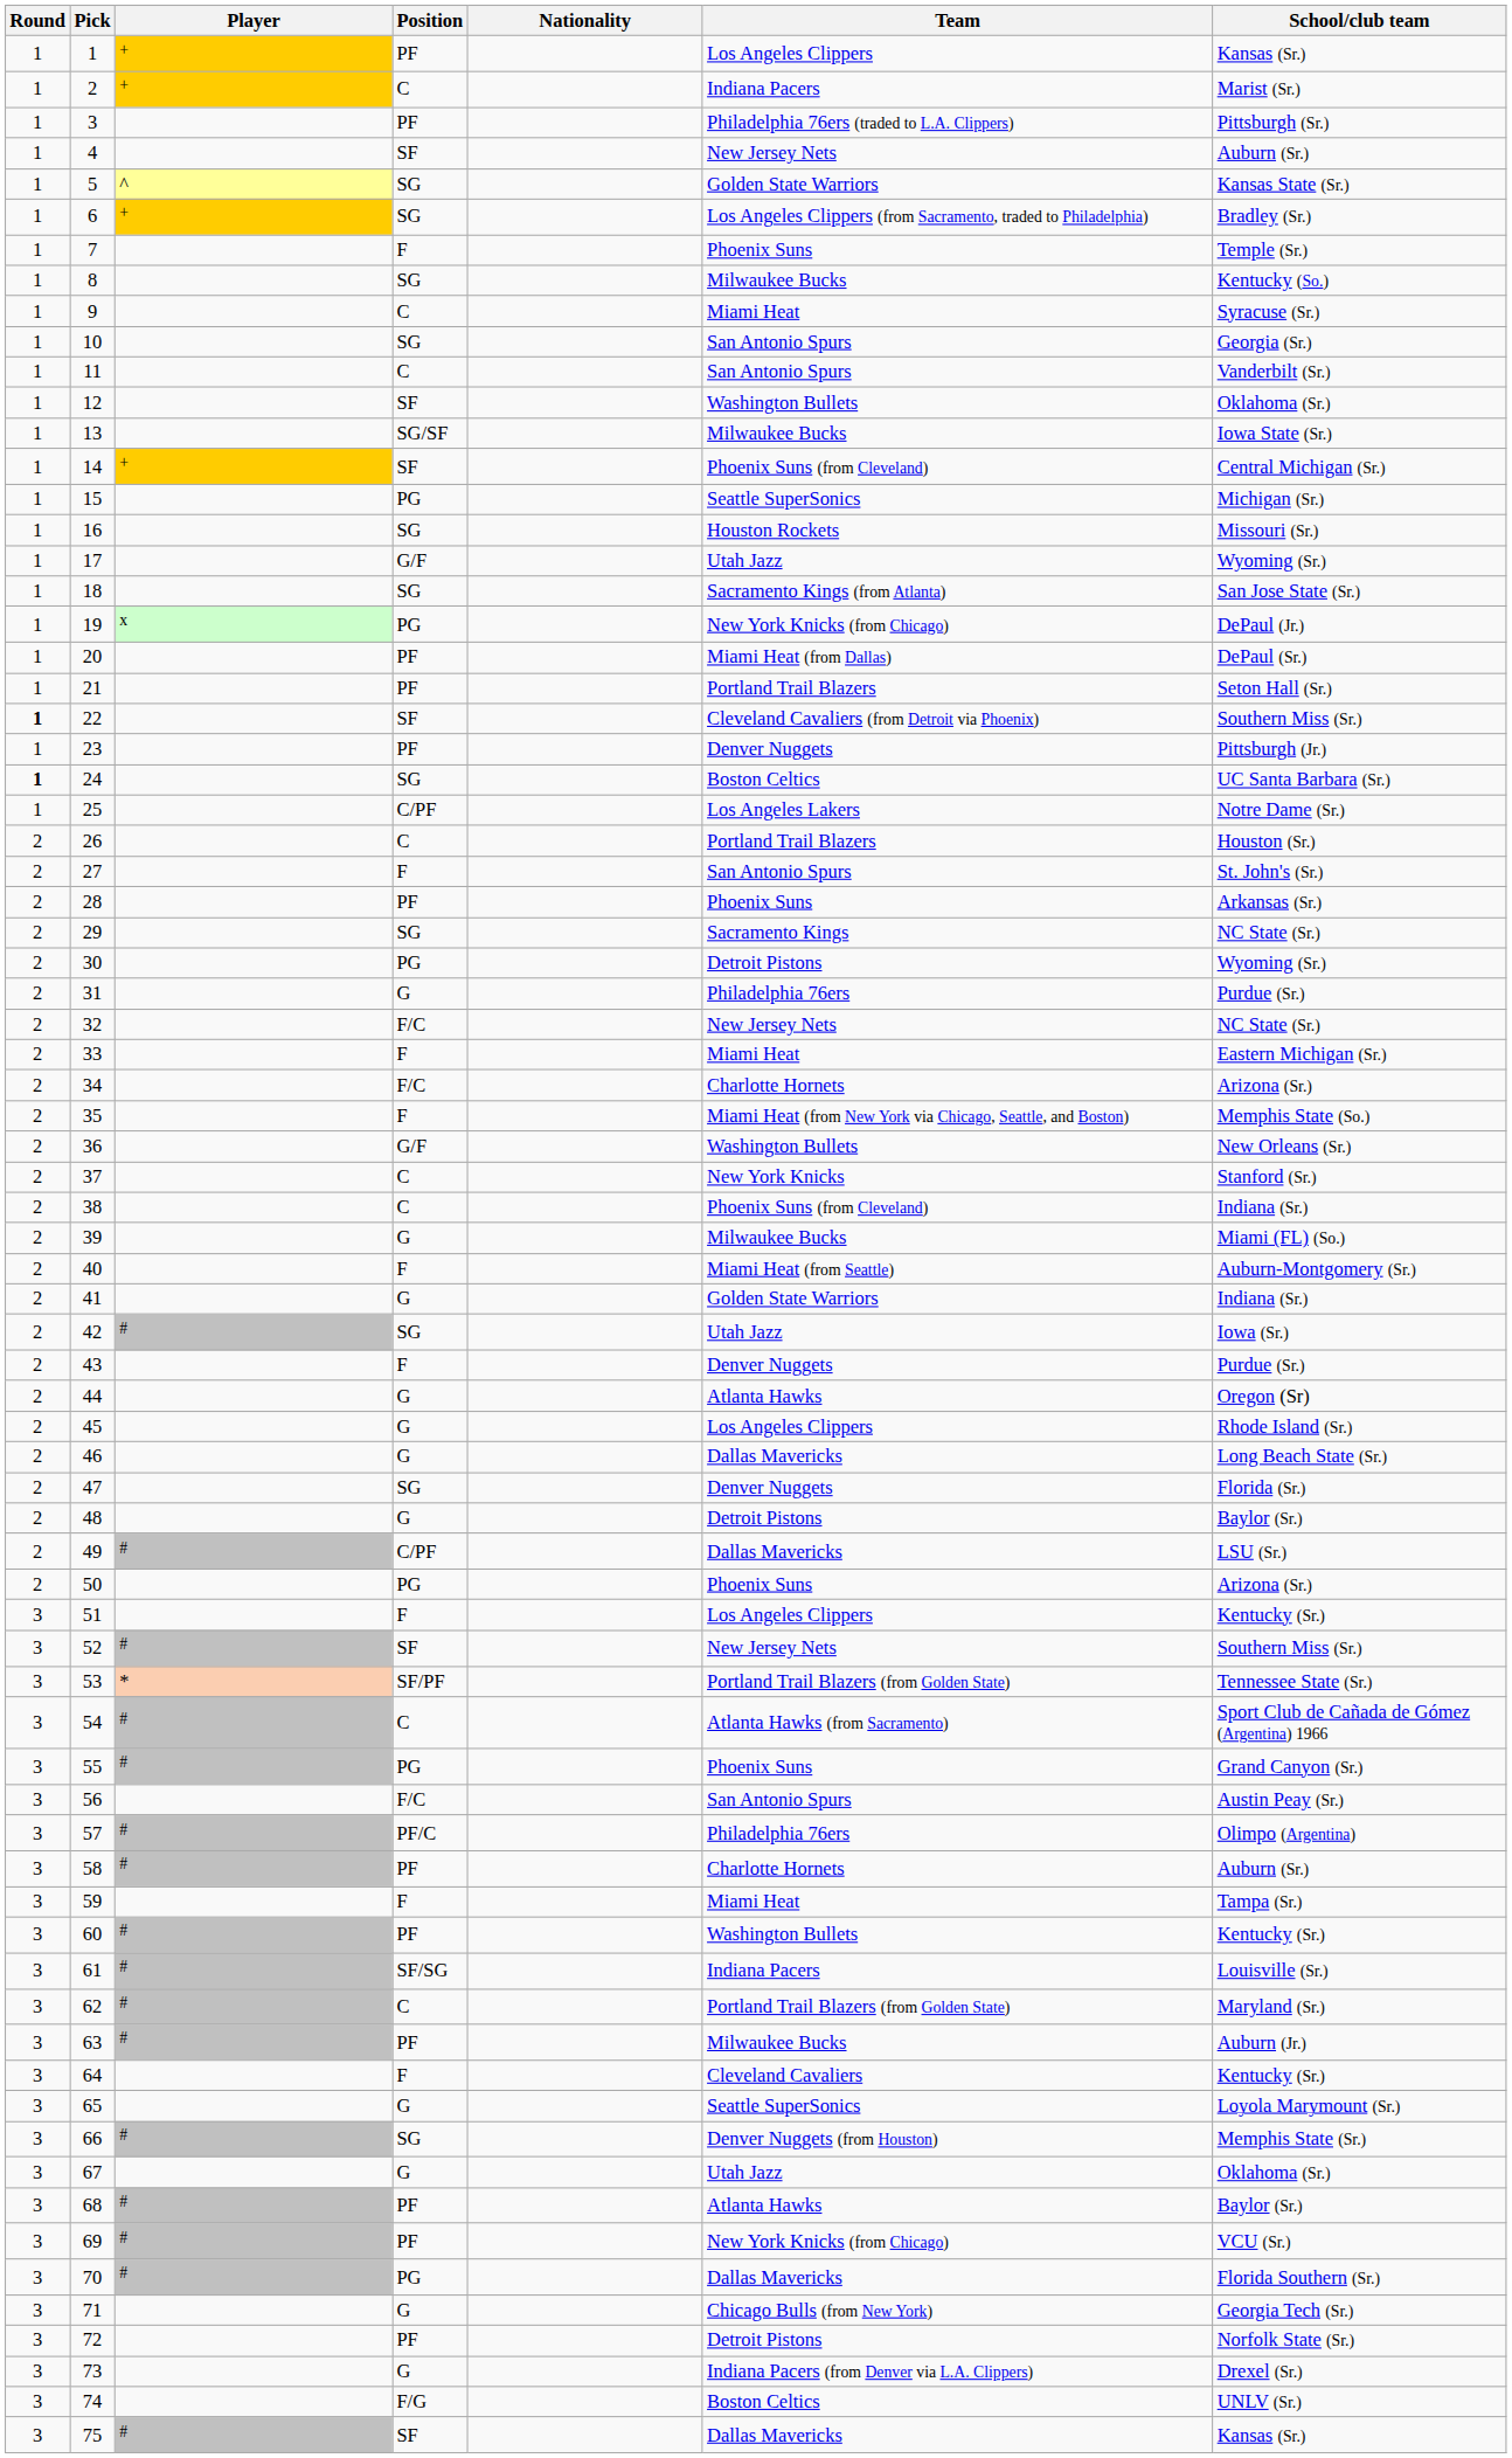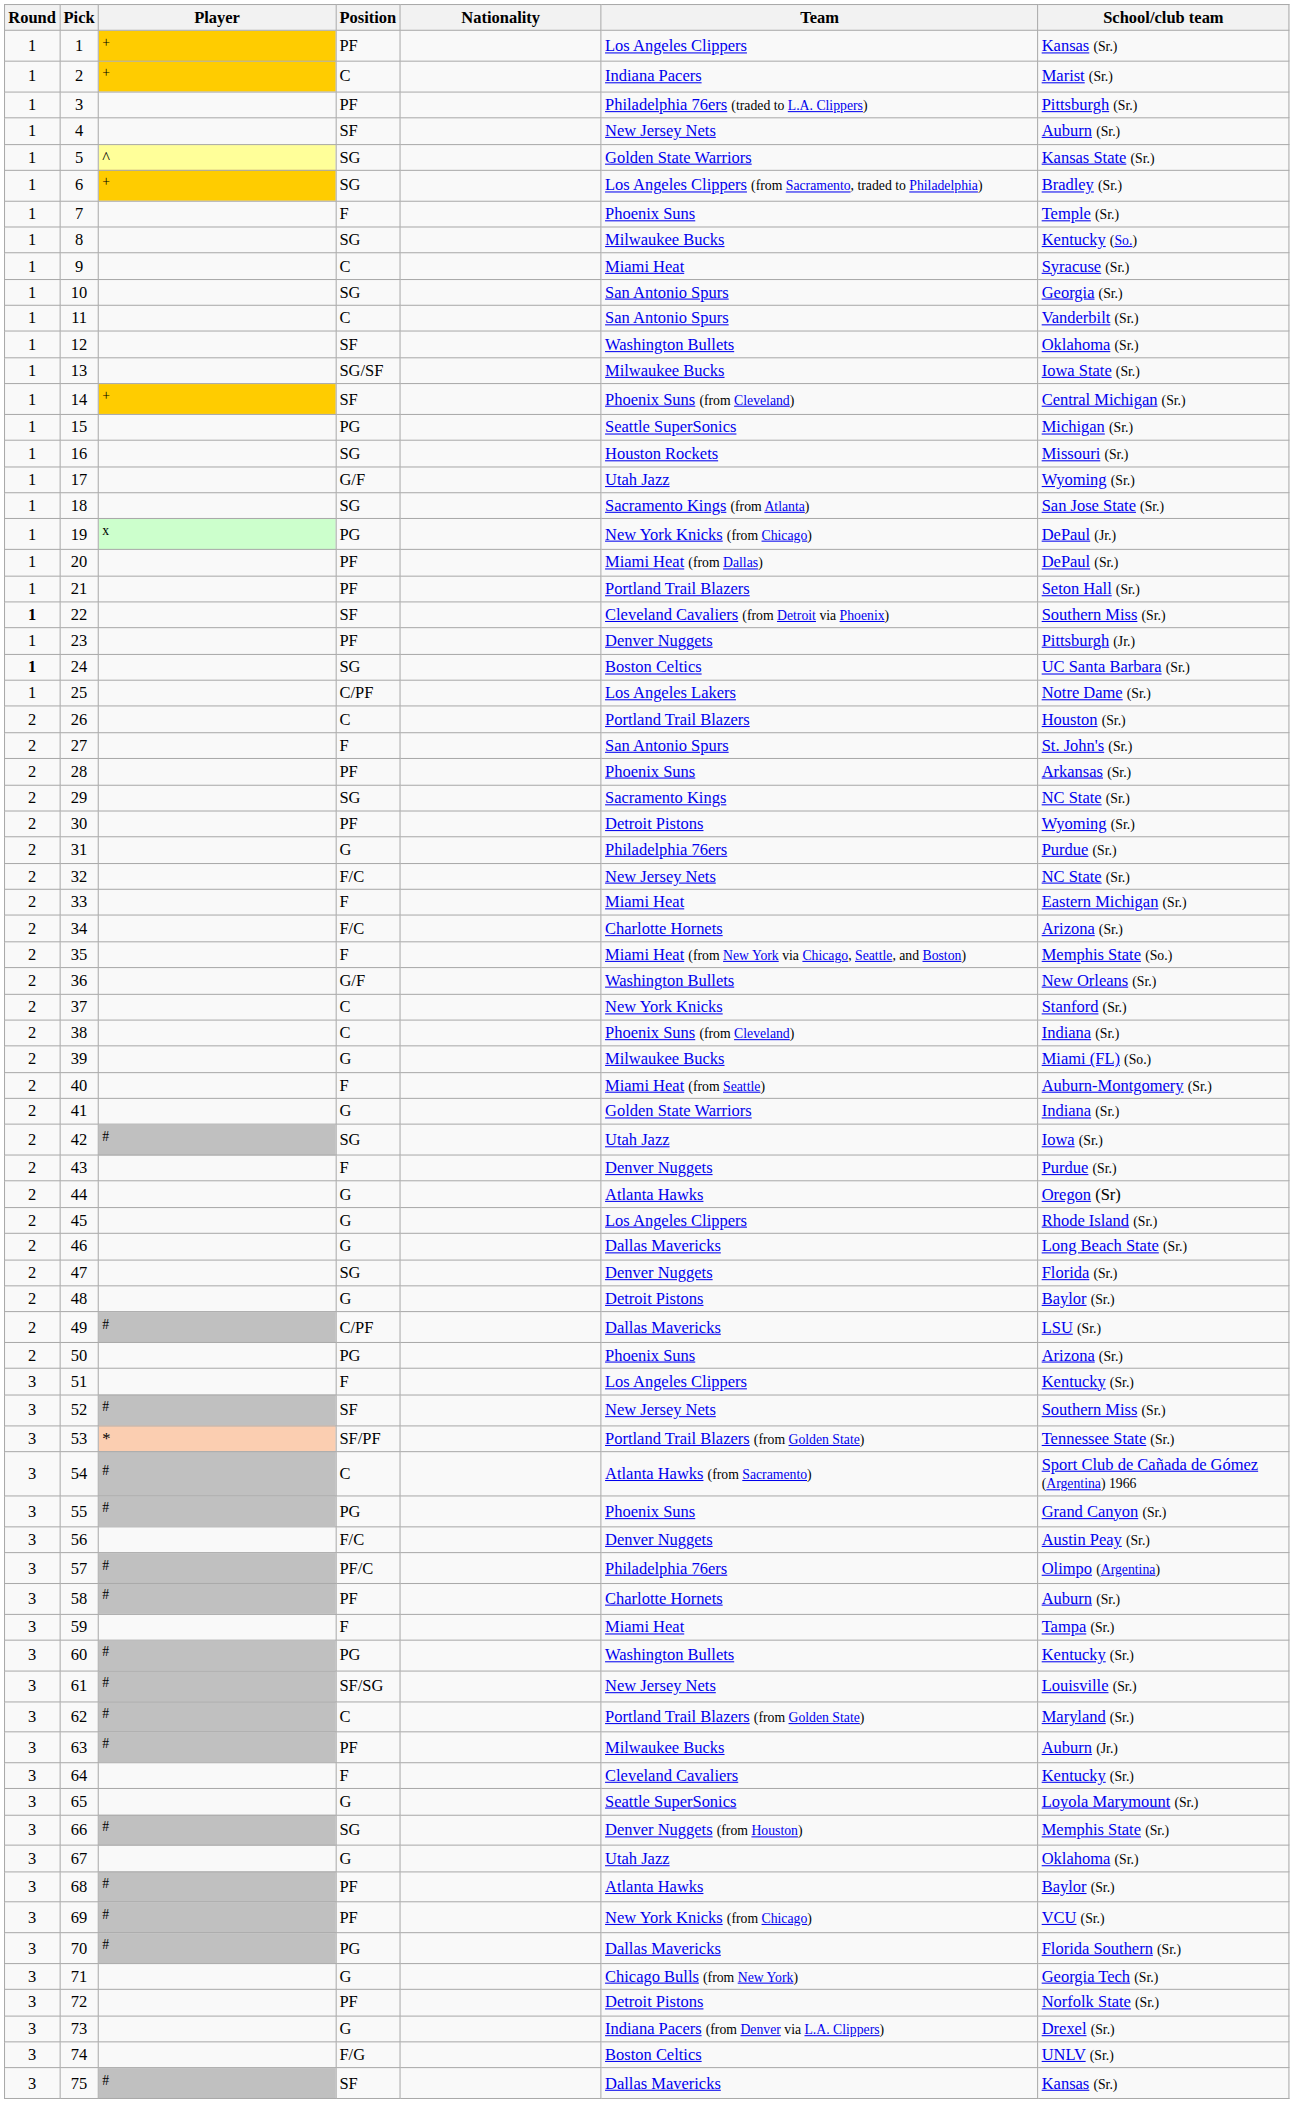30 | Position: PG -> PF
56 | Team: San Antonio Spurs -> Denver Nuggets
60 | Position: PF -> PG
61 | Team: Indiana Pacers -> New Jersey Nets
